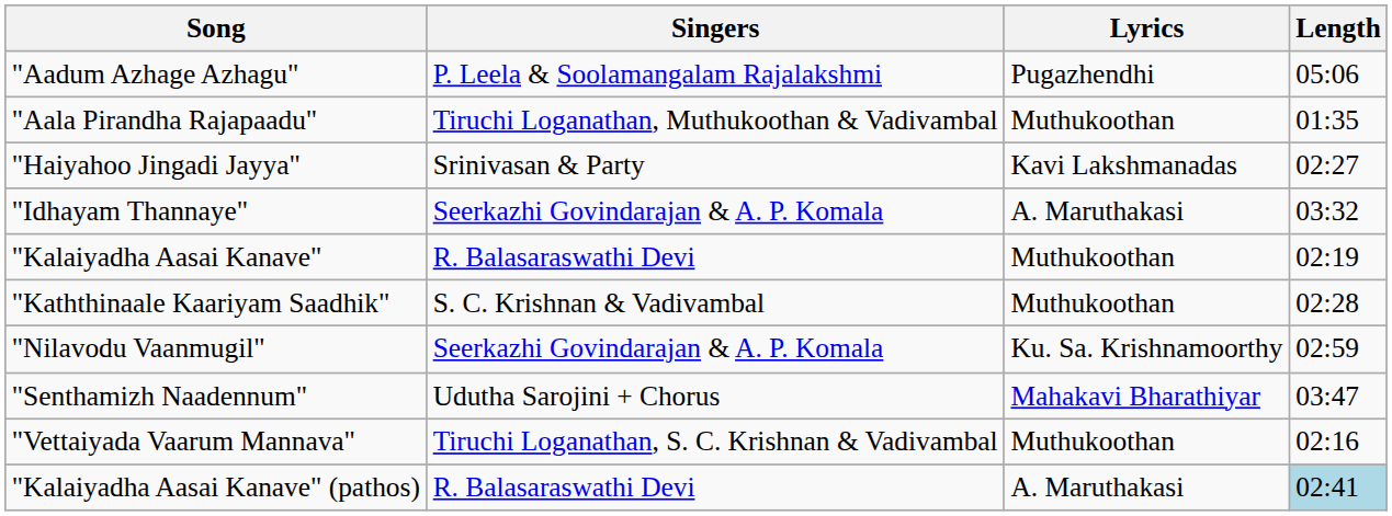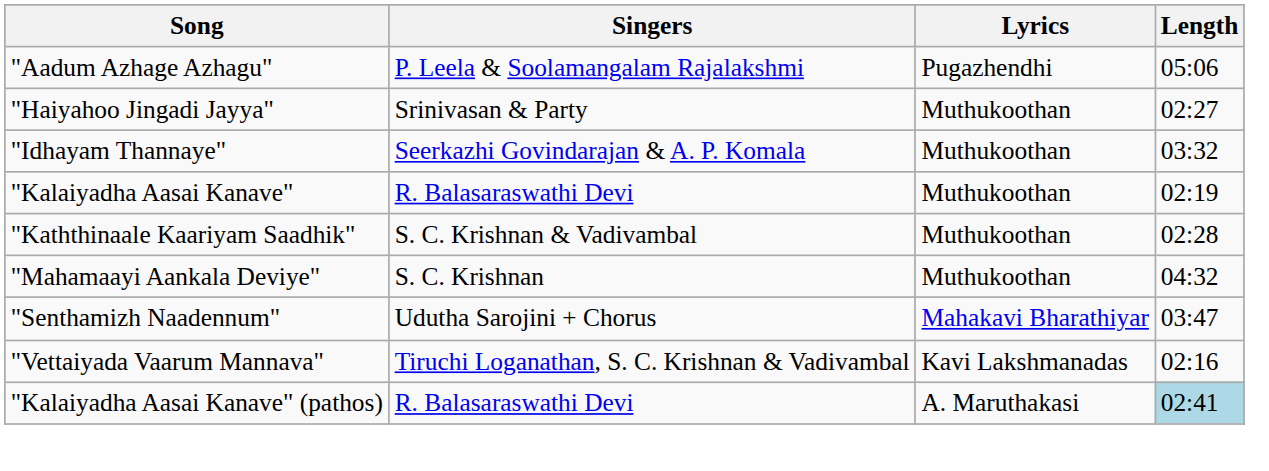- row: "Aala Pirandha Rajapaadu" | Tiruchi Loganathan, Muthukoothan & Vadivambal | Muthukoothan | 01:35
"Haiyahoo Jingadi Jayya" | Lyrics: Kavi Lakshmanadas -> Muthukoothan
"Idhayam Thannaye" | Lyrics: A. Maruthakasi -> Muthukoothan
+ row: "Mahamaayi Aankala Deviye" | S. C. Krishnan | Muthukoothan | 04:32
- row: "Nilavodu Vaanmugil" | Seerkazhi Govindarajan & A. P. Komala | Ku. Sa. Krishnamoorthy | 02:59
"Vettaiyada Vaarum Mannava" | Lyrics: Muthukoothan -> Kavi Lakshmanadas
